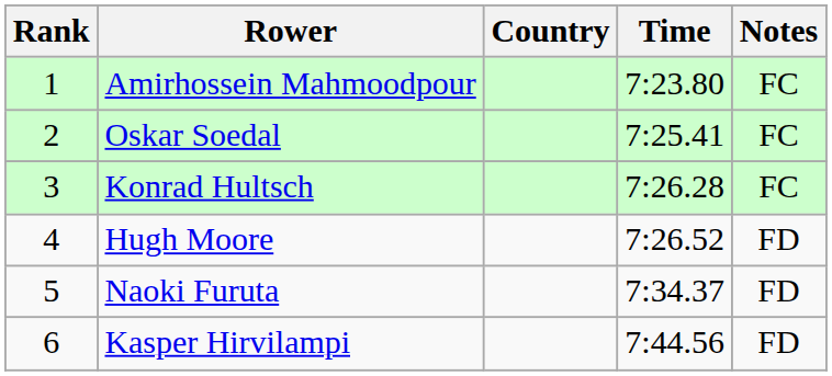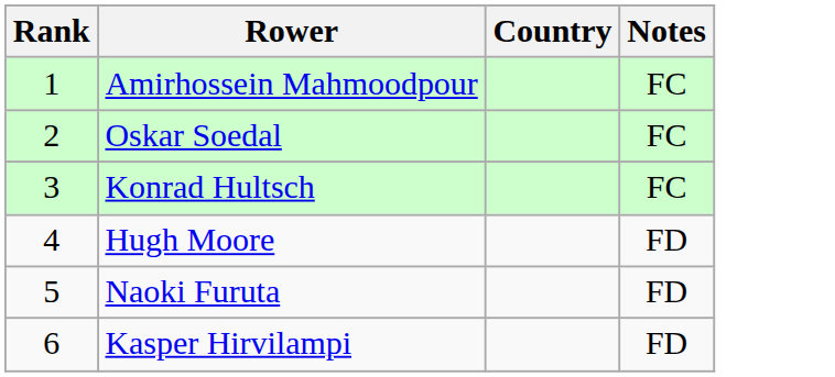- column: Time | 7:23.80 | 7:25.41 | 7:26.28 | 7:26.52 | 7:34.37 | 7:44.56
